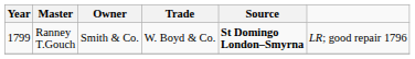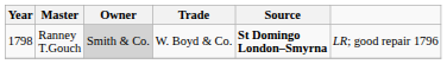Ranney T.Gouch | Year: 1799 -> 1798
Ranney T.Gouch | Owner: no background -> lightgrey background
